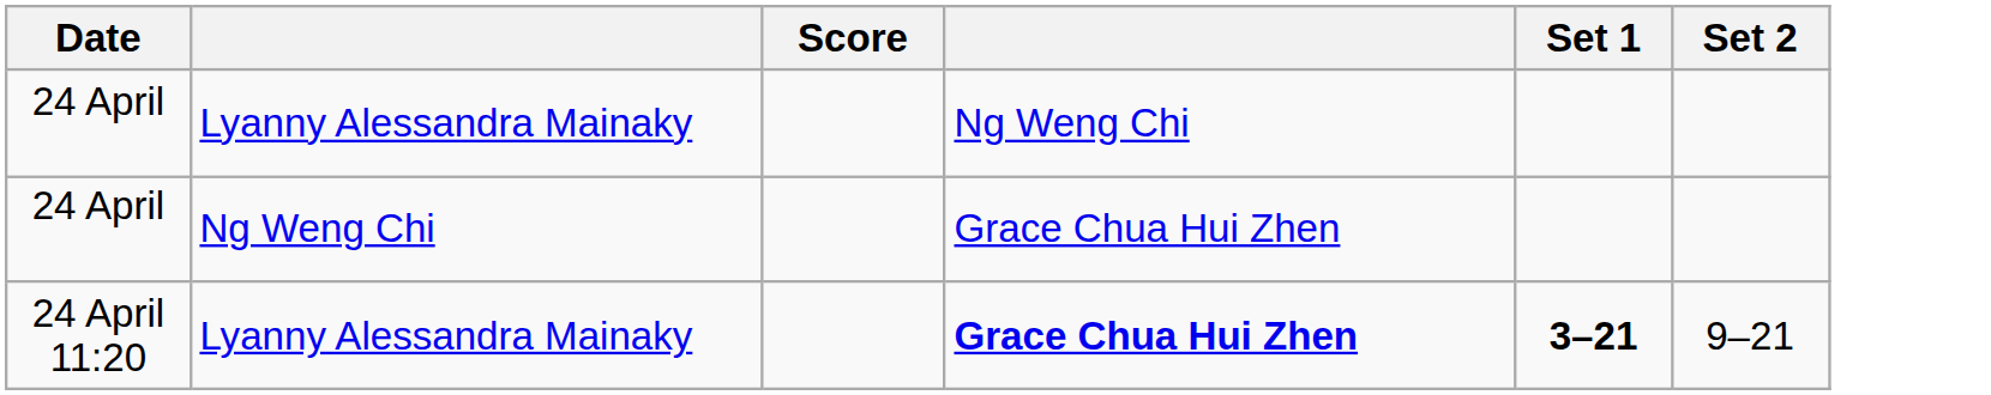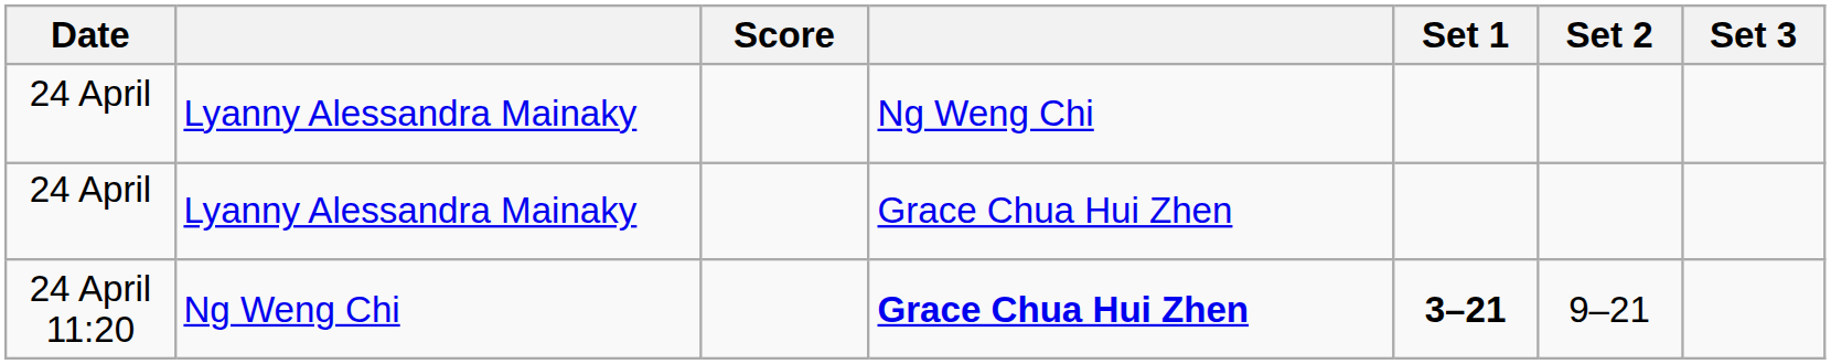+ column: Set 3
24 April / Grace Chua Hui Zhen | column 2: Ng Weng Chi -> Lyanny Alessandra Mainaky
24 April 11:20 | column 2: Lyanny Alessandra Mainaky -> Ng Weng Chi
